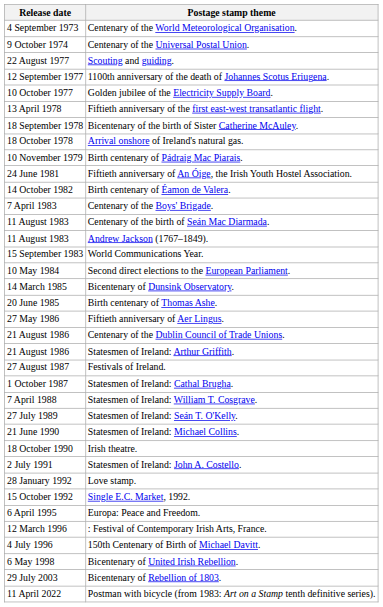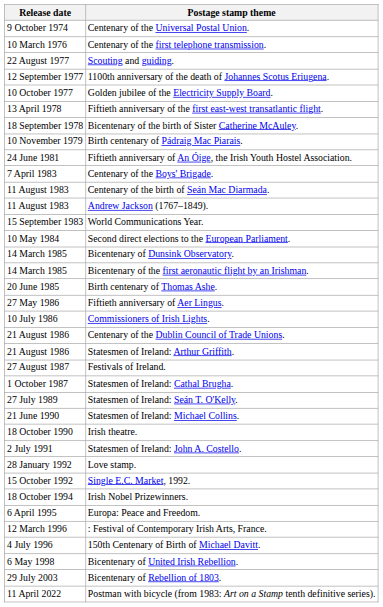- row: 4 September 1973 | Centenary of the World Meteorological Organisation.
+ row: 10 March 1976 | Centenary of the first telephone transmission.
- row: 18 October 1978 | Arrival onshore of Ireland's natural gas.
- row: 14 October 1982 | Birth centenary of Éamon de Valera.
+ row: 14 March 1985 | Bicentenary of the first aeronautic flight by an Irishman.
+ row: 10 July 1986 | Commissioners of Irish Lights.
- row: 7 April 1988 | Statesmen of Ireland: William T. Cosgrave.
+ row: 18 October 1994 | Irish Nobel Prizewinners.
